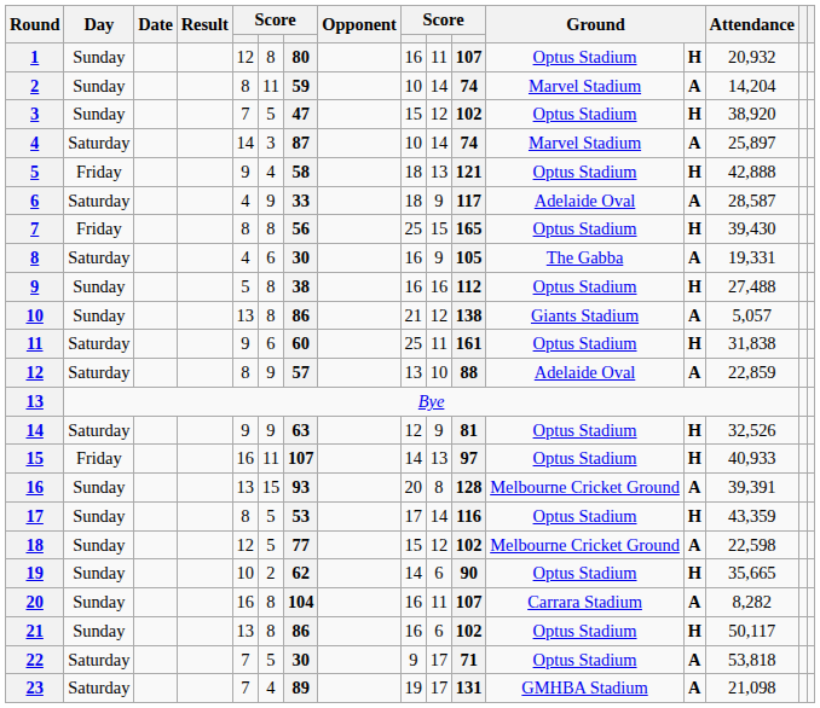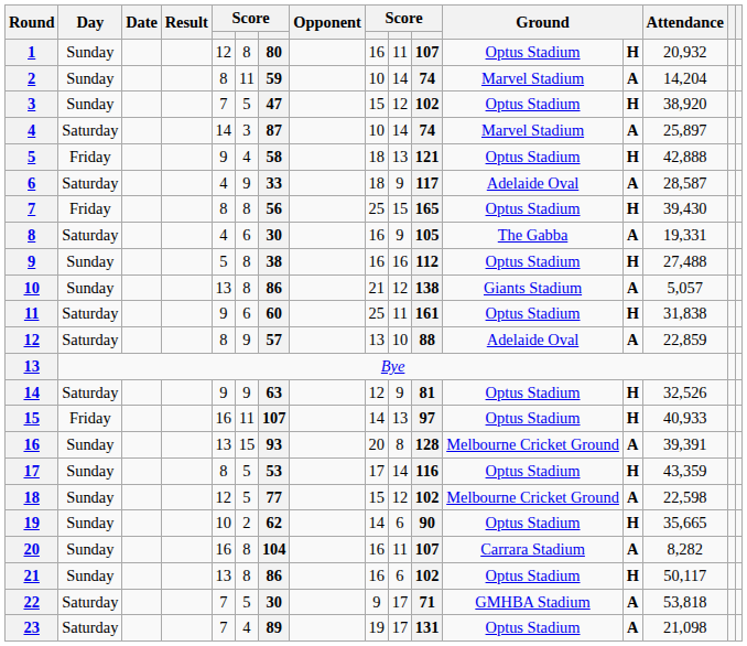22 | column 12: Optus Stadium -> GMHBA Stadium
23 | column 12: GMHBA Stadium -> Optus Stadium
